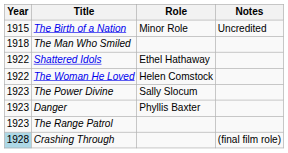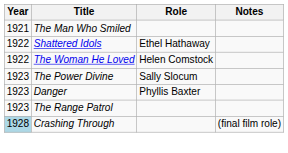- row: 1915 | The Birth of a Nation | Minor Role | Uncredited
The Man Who Smiled | Year: 1918 -> 1921
